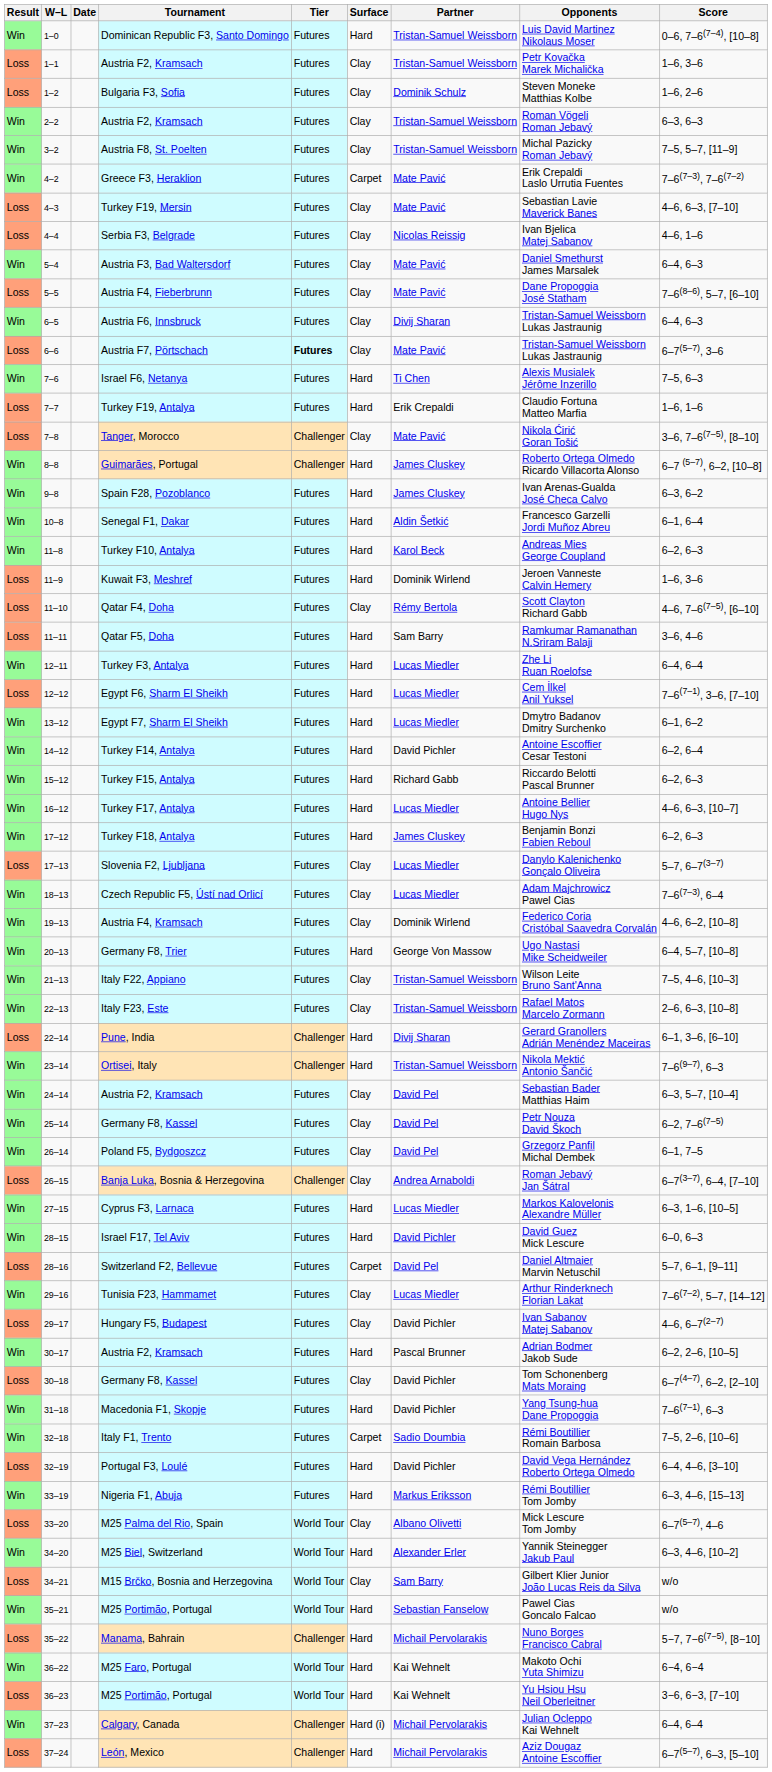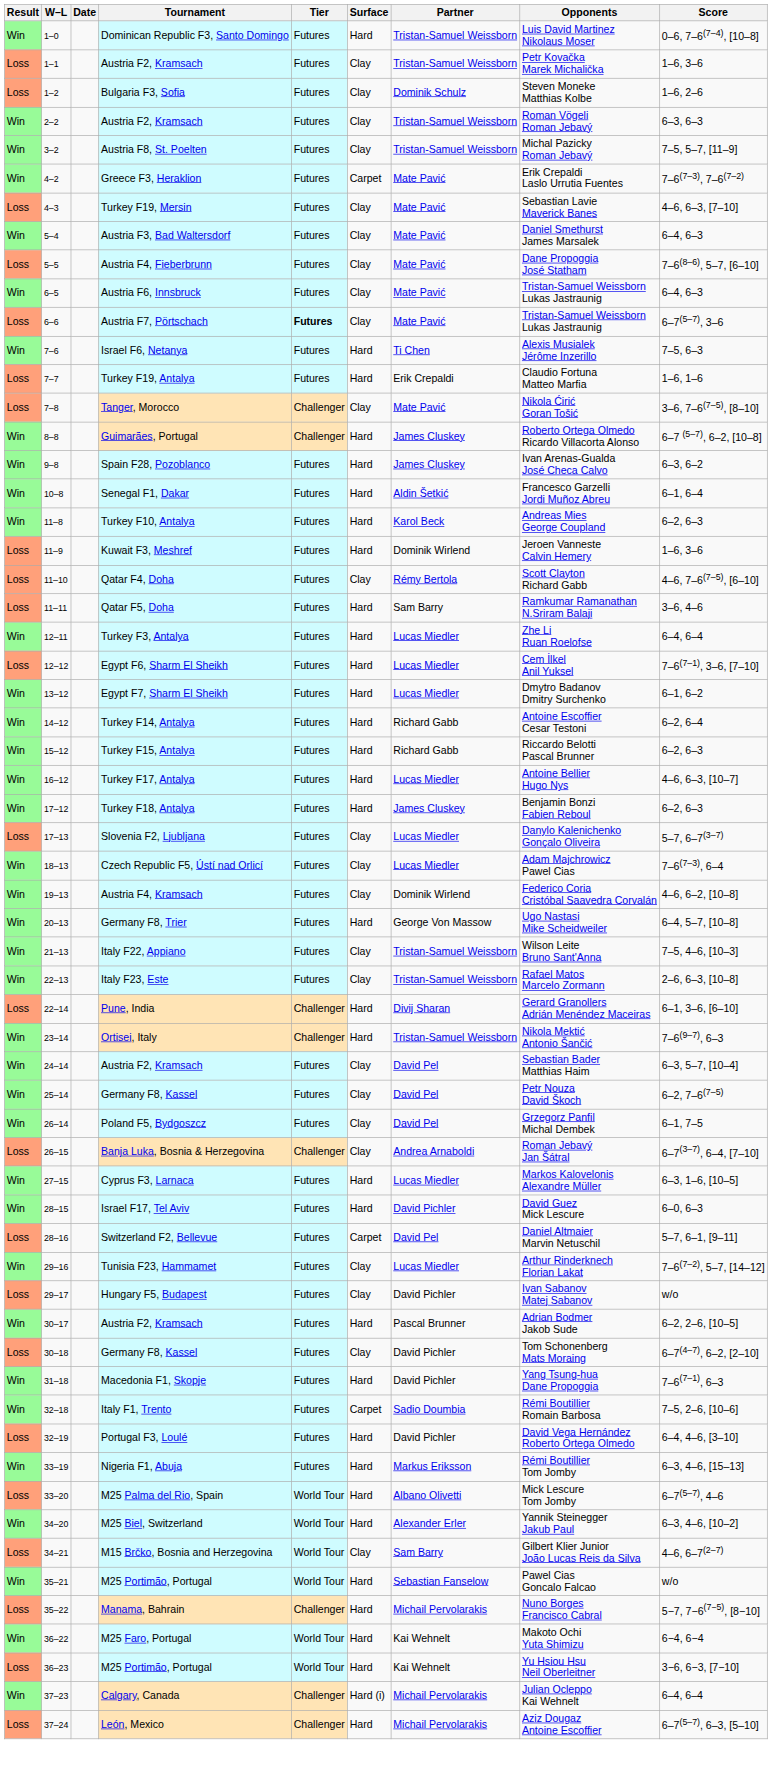- row: Loss | 4–4 | Serbia F3, Belgrade | Futures | Clay | Nicolas Reissig | Ivan Bjelica Matej Sabanov | 4–6, 1–6
Austria F6, Innsbruck | Partner: Divij Sharan -> Mate Pavić
Turkey F14, Antalya | Partner: David Pichler -> Richard Gabb
Hungary F5, Budapest | Score: 4–6, 6–7(2–7) -> w/o
M25 Palma del Rio, Spain | Surface: Clay -> Hard
M15 Brčko, Bosnia and Herzegovina | Score: w/o -> 4–6, 6–7(2–7)
